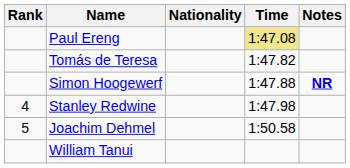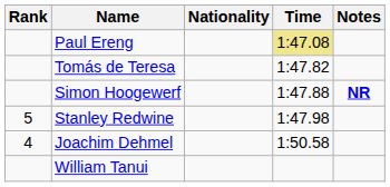Stanley Redwine | Rank: 4 -> 5
Joachim Dehmel | Rank: 5 -> 4
